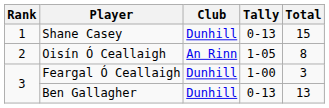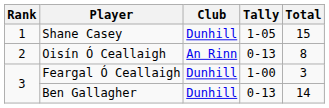Shane Casey | Tally: 0-13 -> 1-05
Oisín Ó Ceallaigh | Tally: 1-05 -> 0-13
Ben Gallagher | Total: 13 -> 14
